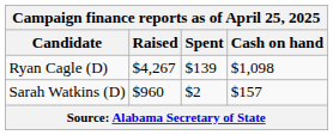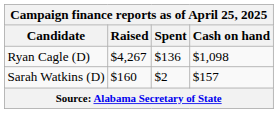Ryan Cagle (D) | Spent: $139 -> $136
Sarah Watkins (D) | Raised: $960 -> $160
